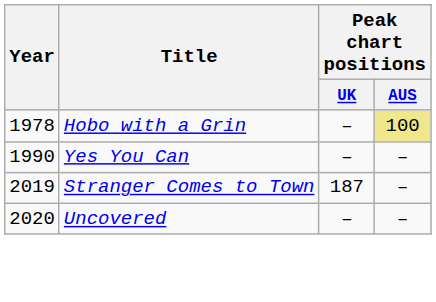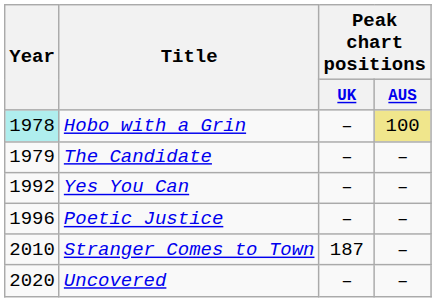Hobo with a Grin | Year: no background -> paleturquoise background
+ row: 1979 | The Candidate | – | –
Yes You Can | Year: 1990 -> 1992
+ row: 1996 | Poetic Justice | – | –
Stranger Comes to Town | Year: 2019 -> 2010
